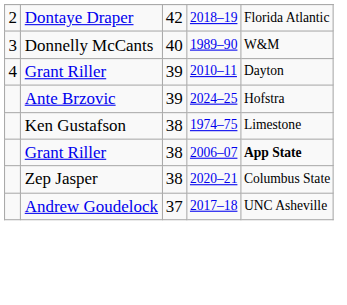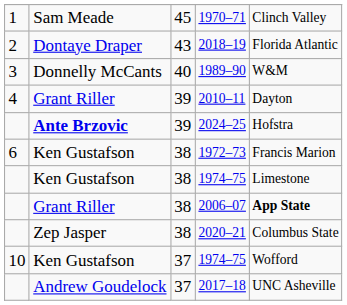+ row: 1 | Sam Meade | 45 | 1970–71 | Clinch Valley
2018–19 | column 3: 42 -> 43
2024–25 | column 2: normal -> bold
+ row: 6 | Ken Gustafson | 38 | 1972–73 | Francis Marion
+ row: 10 | Ken Gustafson | 37 | 1974–75 | Wofford
